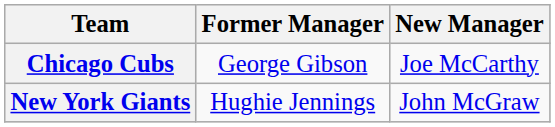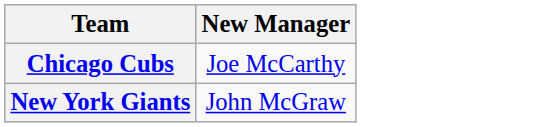- column: Former Manager | George Gibson | Hughie Jennings
